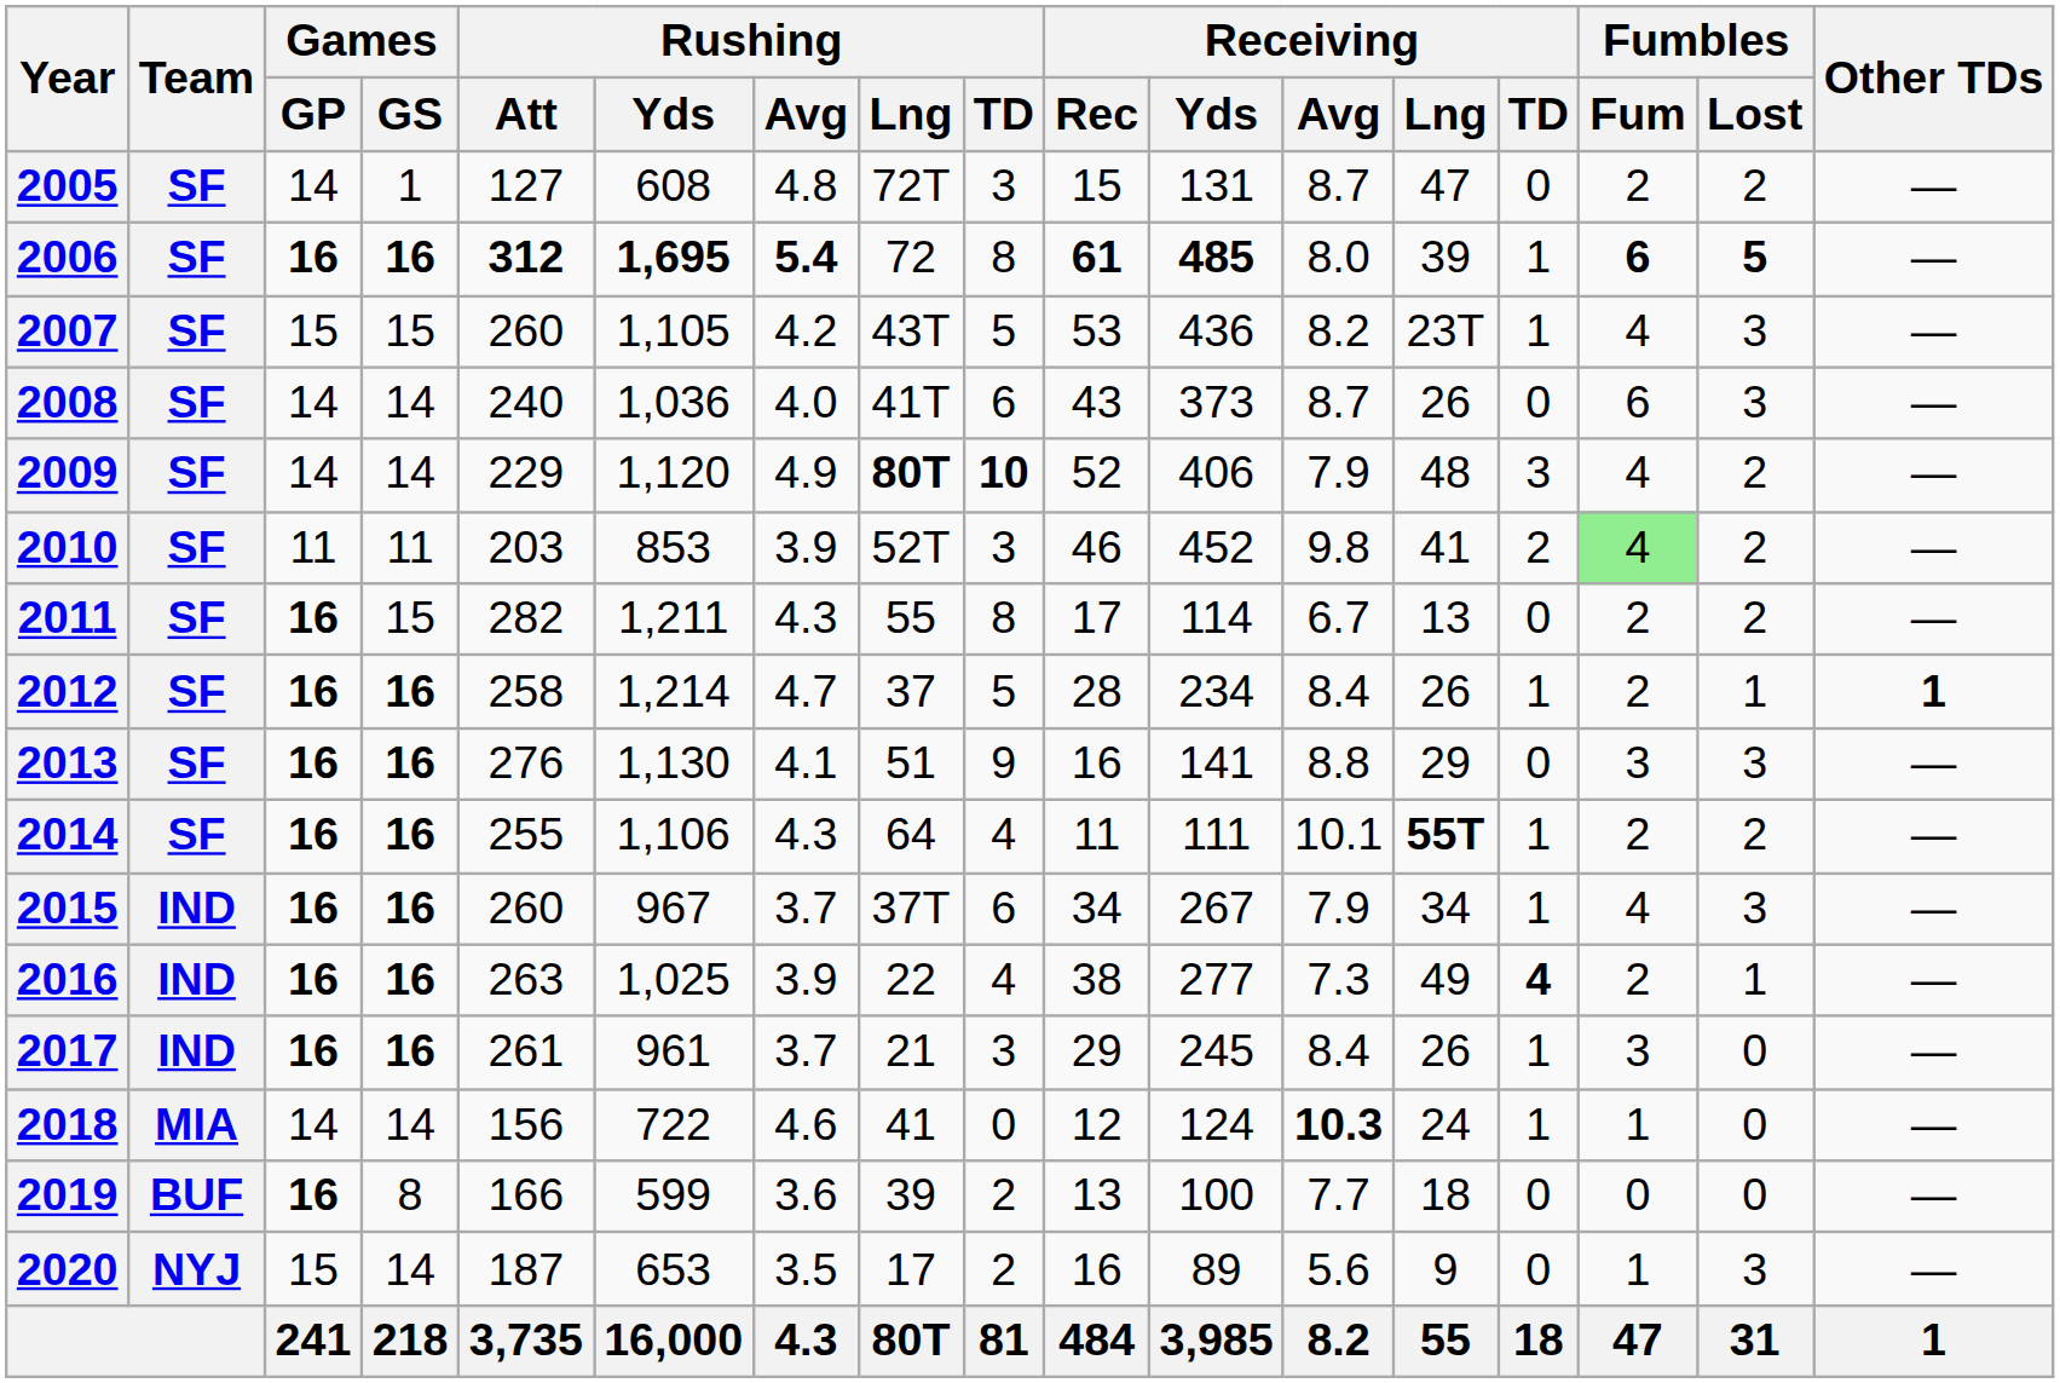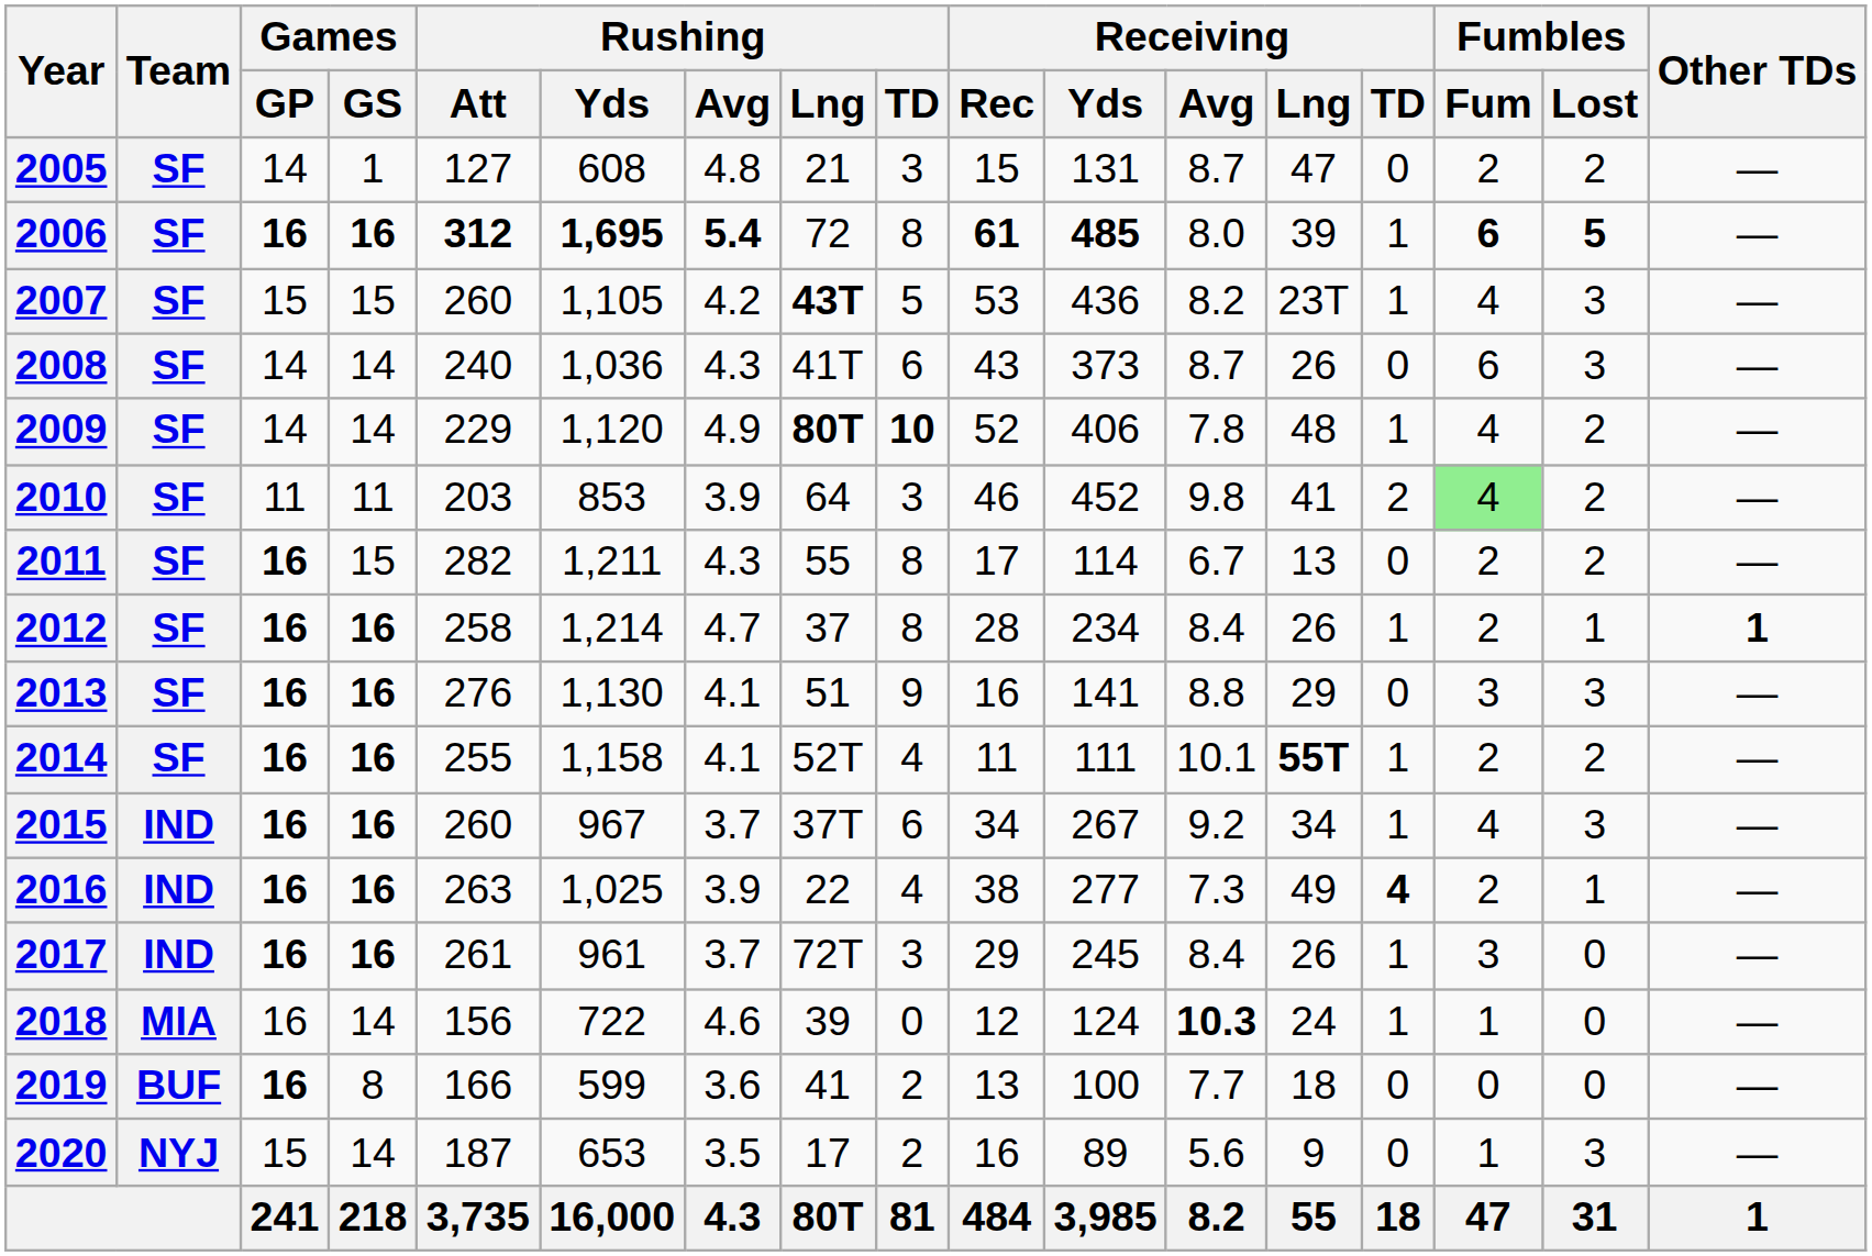2005 | Rushing / Lng: 72T -> 21
2007 | Rushing / Lng: normal -> bold
2008 | Rushing / Avg: 4.0 -> 4.3
2009 | Receiving / Avg: 7.9 -> 7.8
2009 | Receiving / TD: 3 -> 1
2010 | Rushing / Lng: 52T -> 64
2012 | Rushing / TD: 5 -> 8
2014 | Rushing / Yds: 1,106 -> 1,158
2014 | Rushing / Avg: 4.3 -> 4.1
2014 | Rushing / Lng: 64 -> 52T
2015 | Receiving / Avg: 7.9 -> 9.2
2017 | Rushing / Lng: 21 -> 72T
2018 | Games / GP: 14 -> 16
2018 | Rushing / Lng: 41 -> 39
2019 | Rushing / Lng: 39 -> 41
